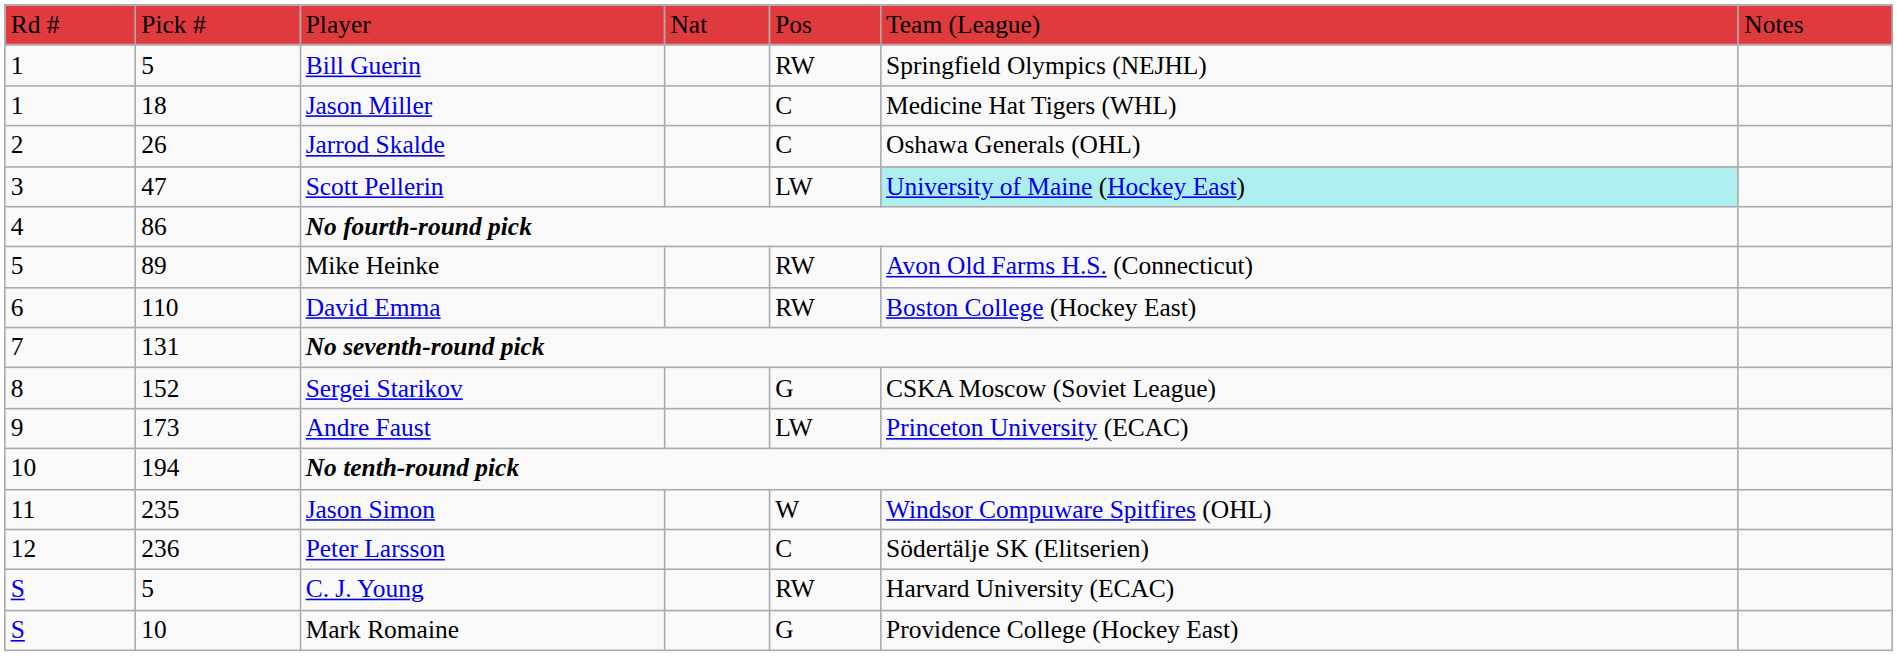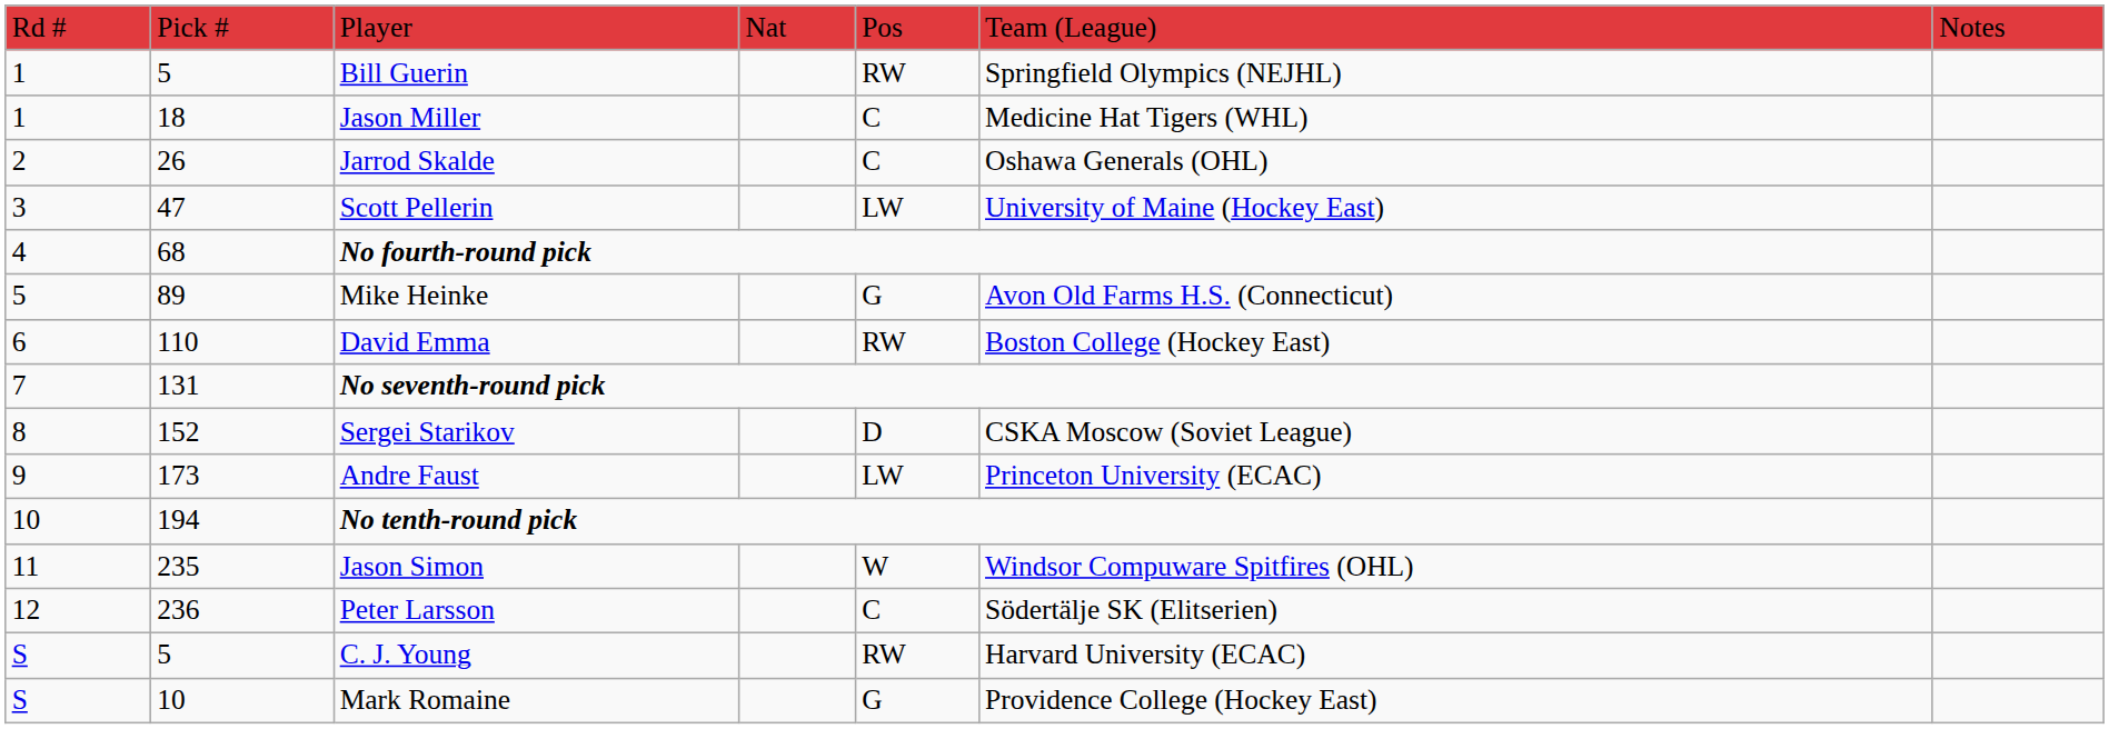Scott Pellerin | column 6: paleturquoise background -> no background
No fourth-round pick | column 2: 86 -> 68
Mike Heinke | column 5: RW -> G
Sergei Starikov | column 5: G -> D
